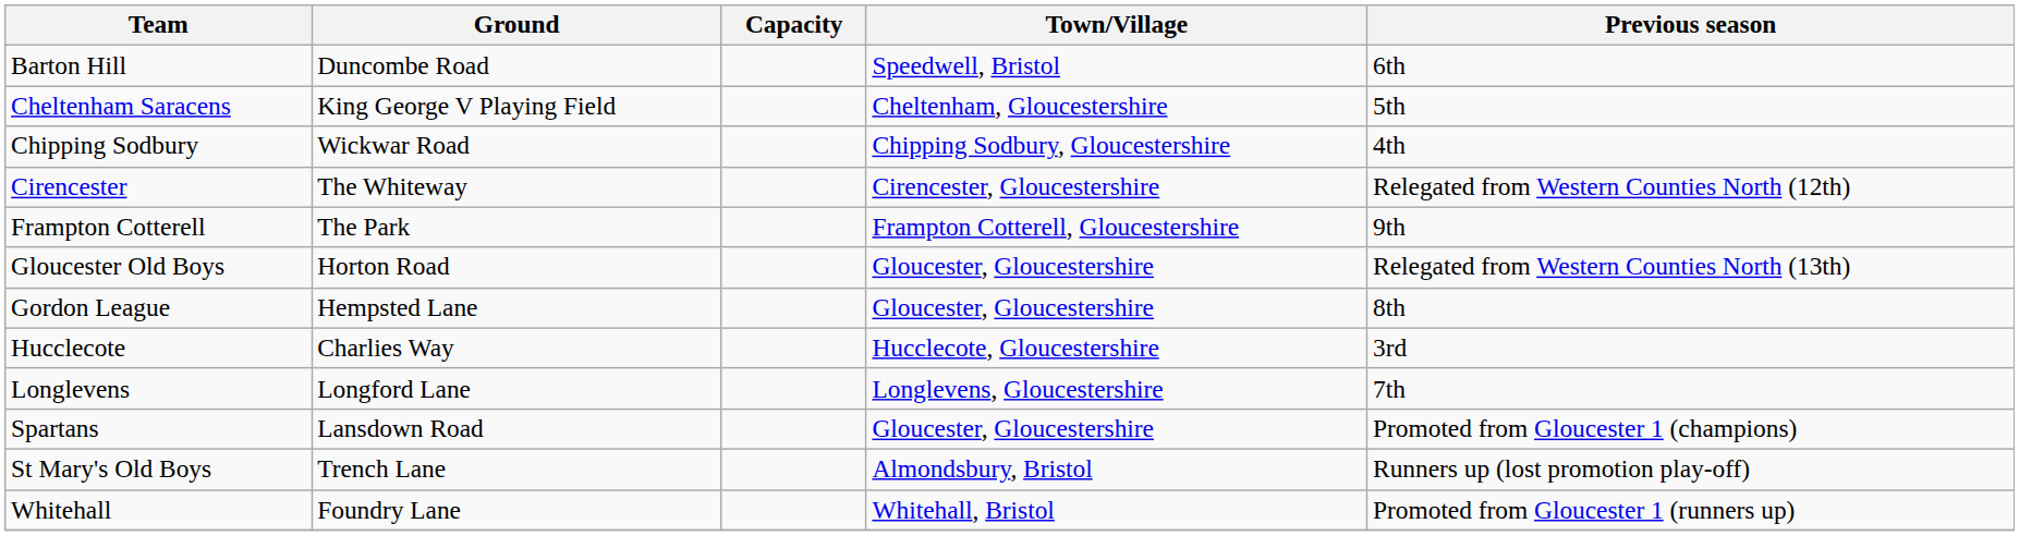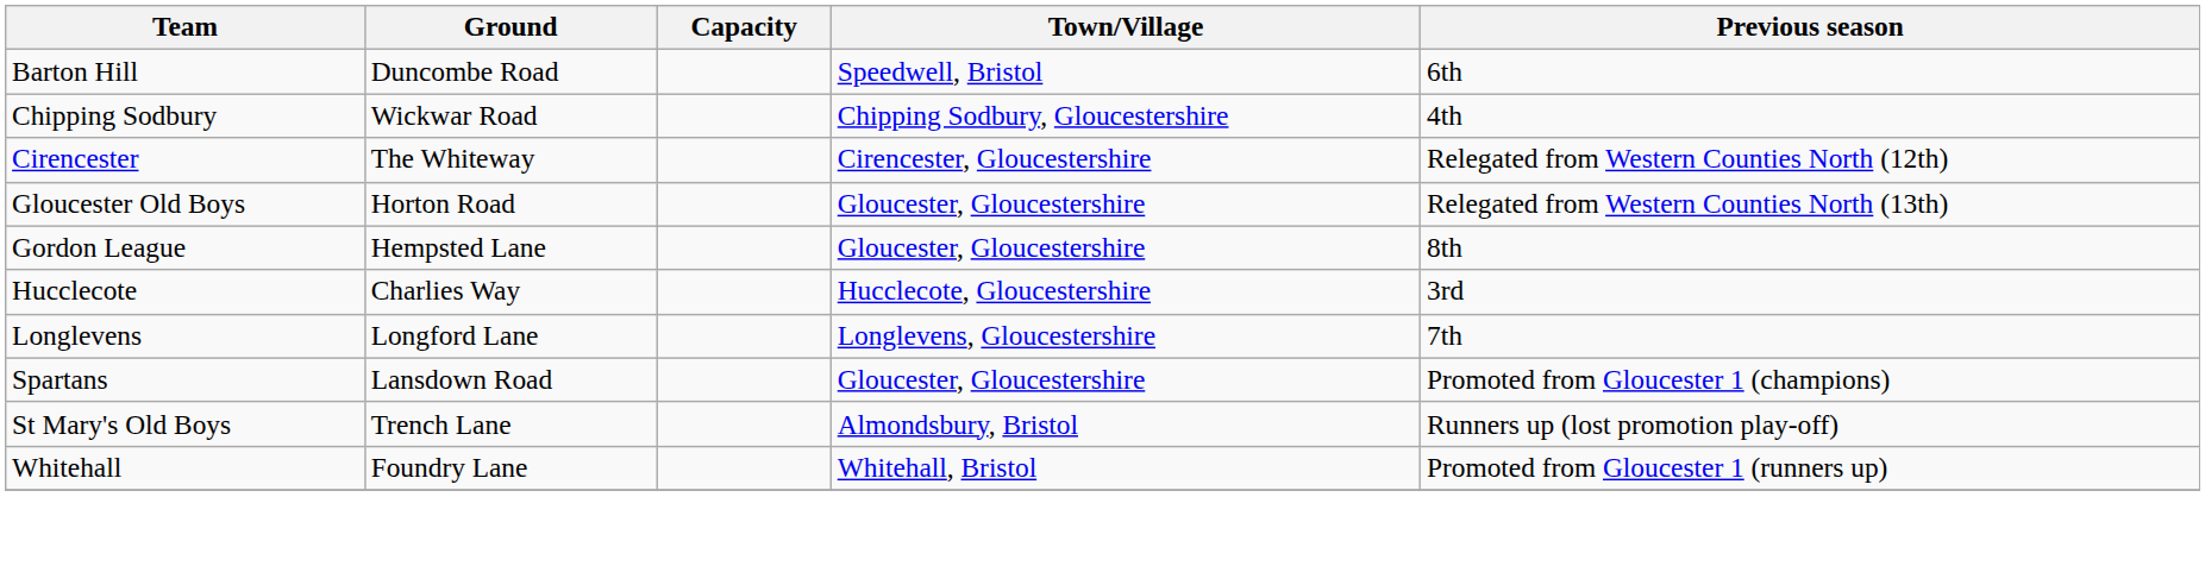- row: Cheltenham Saracens | King George V Playing Field | Cheltenham, Gloucestershire | 5th
- row: Frampton Cotterell | The Park | Frampton Cotterell, Gloucestershire | 9th
